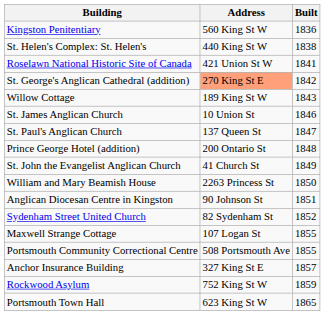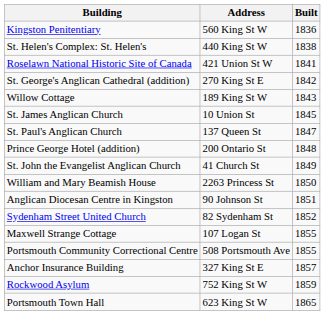St. George's Anglican Cathedral (addition) | Address: lightsalmon background -> no background
St. James Anglican Church | Built: 1846 -> 1845
